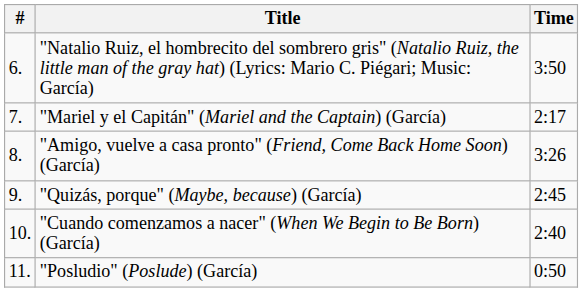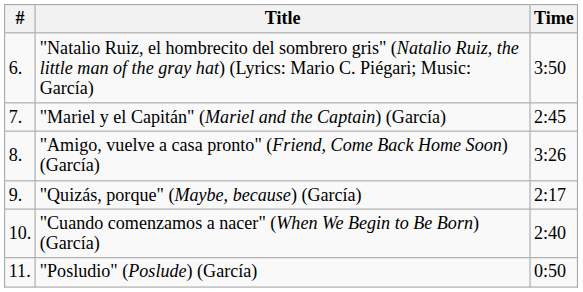"Mariel y el Capitán" (Mariel and the Captain) (García) | Time: 2:17 -> 2:45
"Quizás, porque" (Maybe, because) (García) | Time: 2:45 -> 2:17
